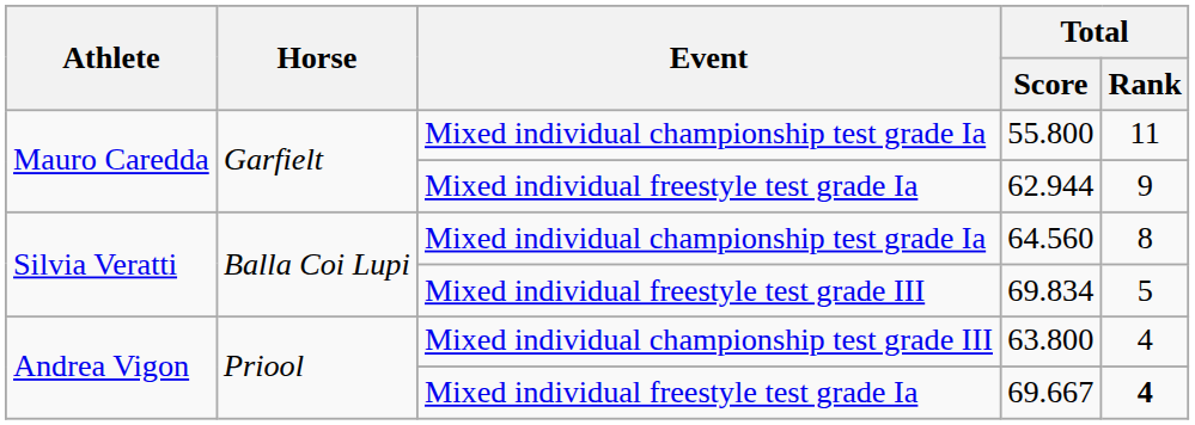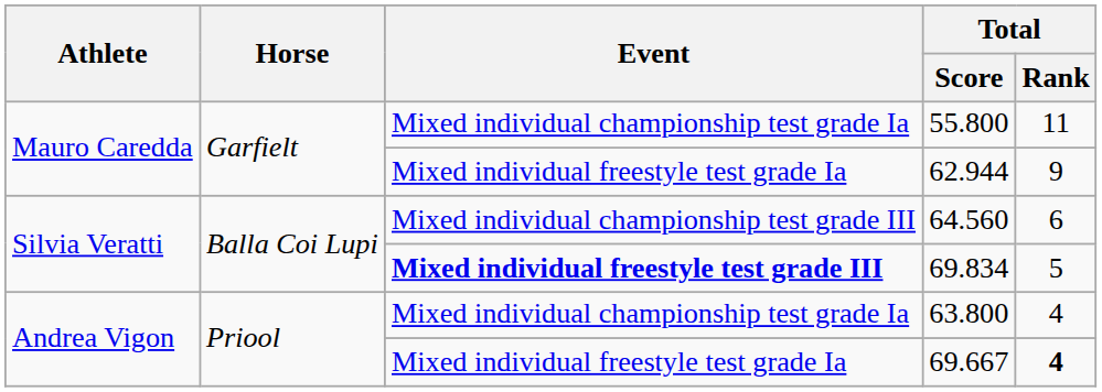64.560 | Event: Mixed individual championship test grade Ia -> Mixed individual championship test grade III
64.560 | Total / Rank: 8 -> 6
69.834 | Event: normal -> bold
63.800 | Event: Mixed individual championship test grade III -> Mixed individual championship test grade Ia
